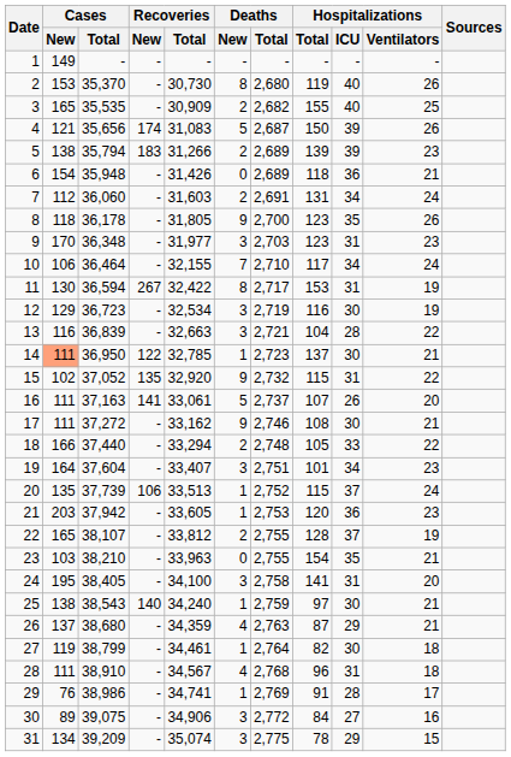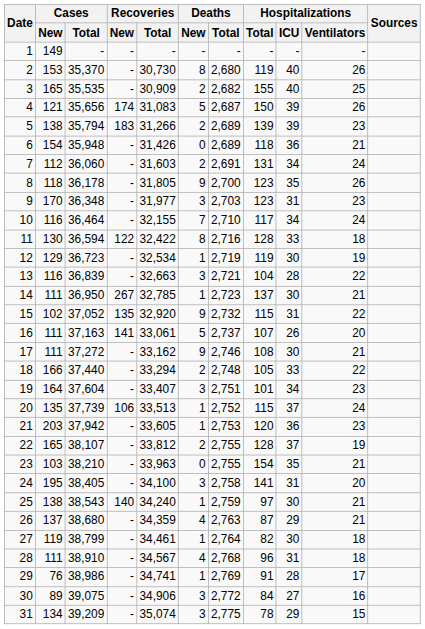10 | Cases / New: 106 -> 116
11 | Recoveries / New: 267 -> 122
11 | Deaths / Total: 2,717 -> 2,716
11 | Hospitalizations / Total: 153 -> 128
11 | Hospitalizations / ICU: 31 -> 33
11 | Hospitalizations / Ventilators: 19 -> 18
12 | Deaths / New: 3 -> 1
12 | Hospitalizations / Total: 116 -> 119
14 | Cases / New: lightsalmon background -> no background
14 | Recoveries / New: 122 -> 267
